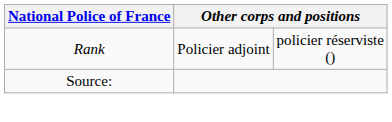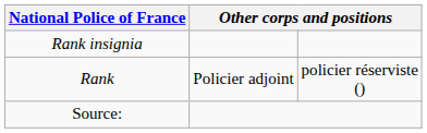+ row: Rank insignia
